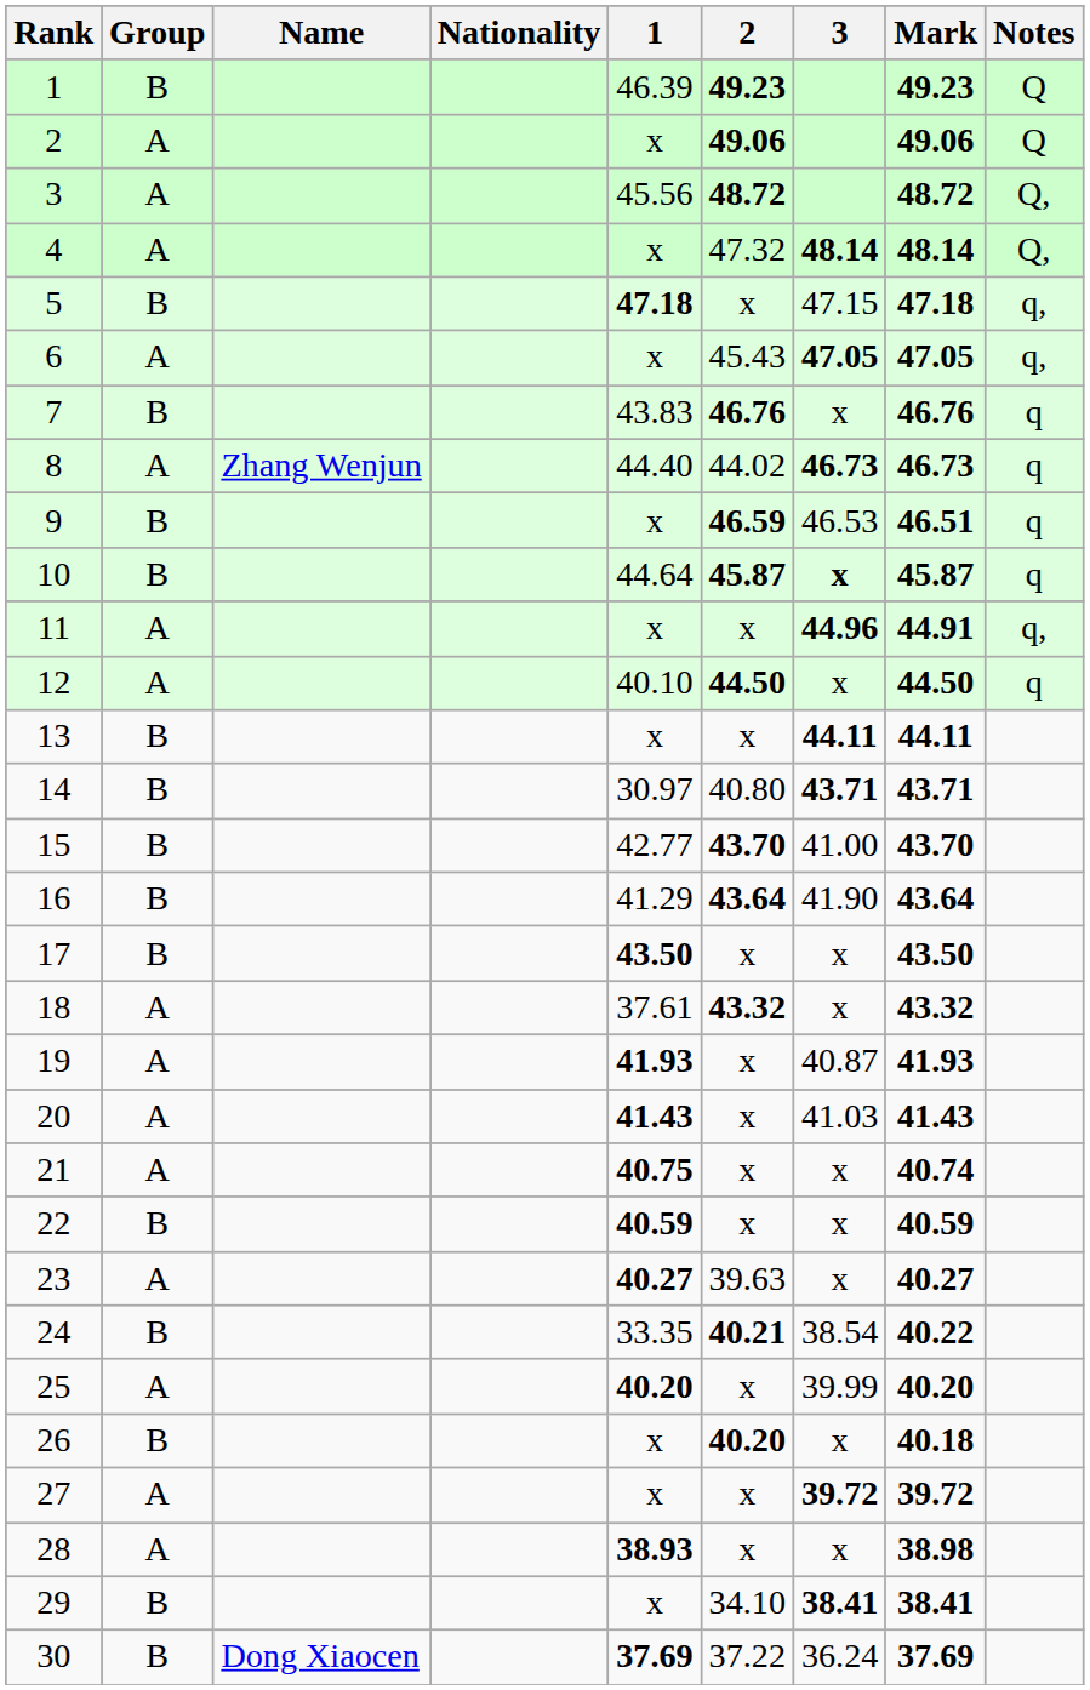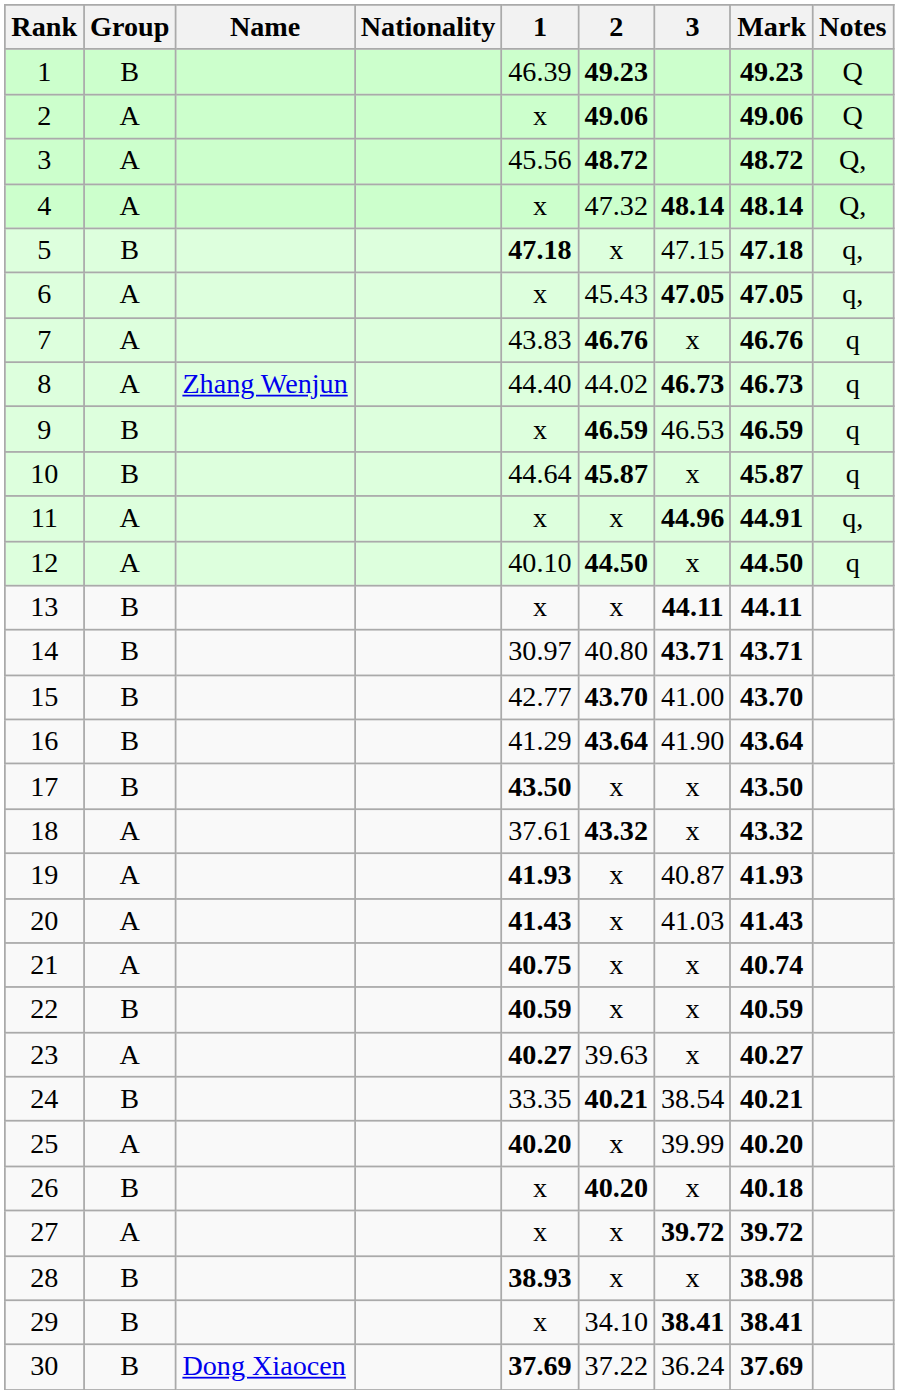7 | Group: B -> A
9 | Mark: 46.51 -> 46.59
10 | 3: bold -> normal
24 | Mark: 40.22 -> 40.21
28 | Group: A -> B
